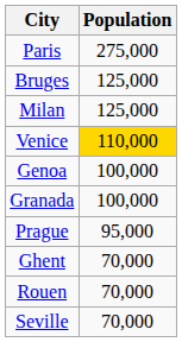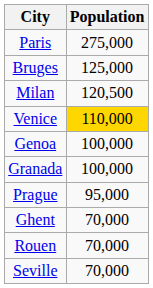Milan | Population: 125,000 -> 120,500
